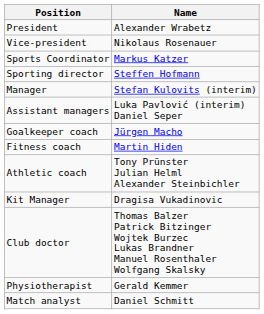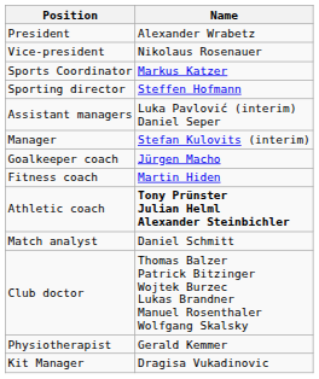rows swapped: Manager <-> Assistant managers
Athletic coach | Name: normal -> bold
rows swapped: Match analyst <-> Kit Manager
